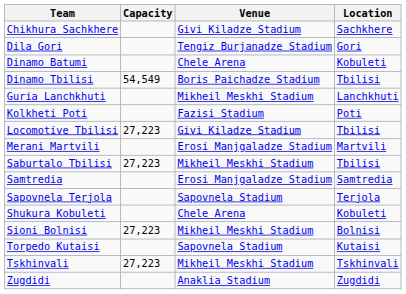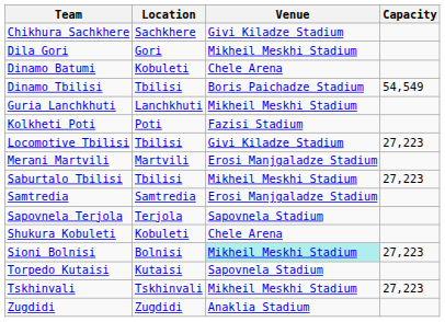columns swapped: Location <-> Capacity
Dila Gori | Venue: Tengiz Burjanadze Stadium -> Mikheil Meskhi Stadium
Sioni Bolnisi | Venue: no background -> paleturquoise background
